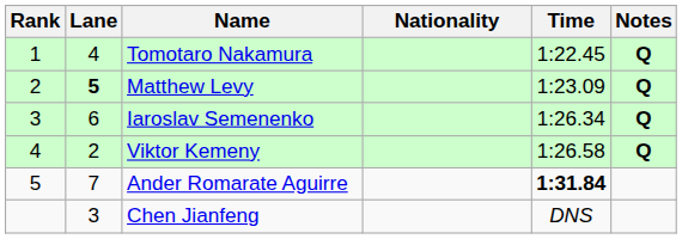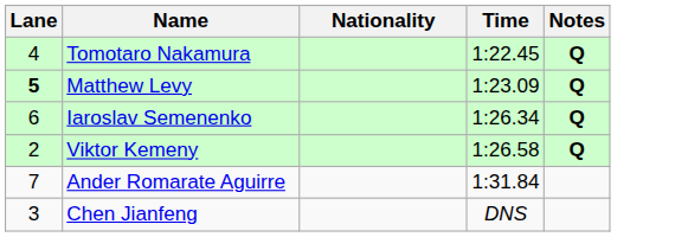- column: Rank | 1 | 2 | 3 | 4 | 5
Ander Romarate Aguirre | Time: bold -> normal
